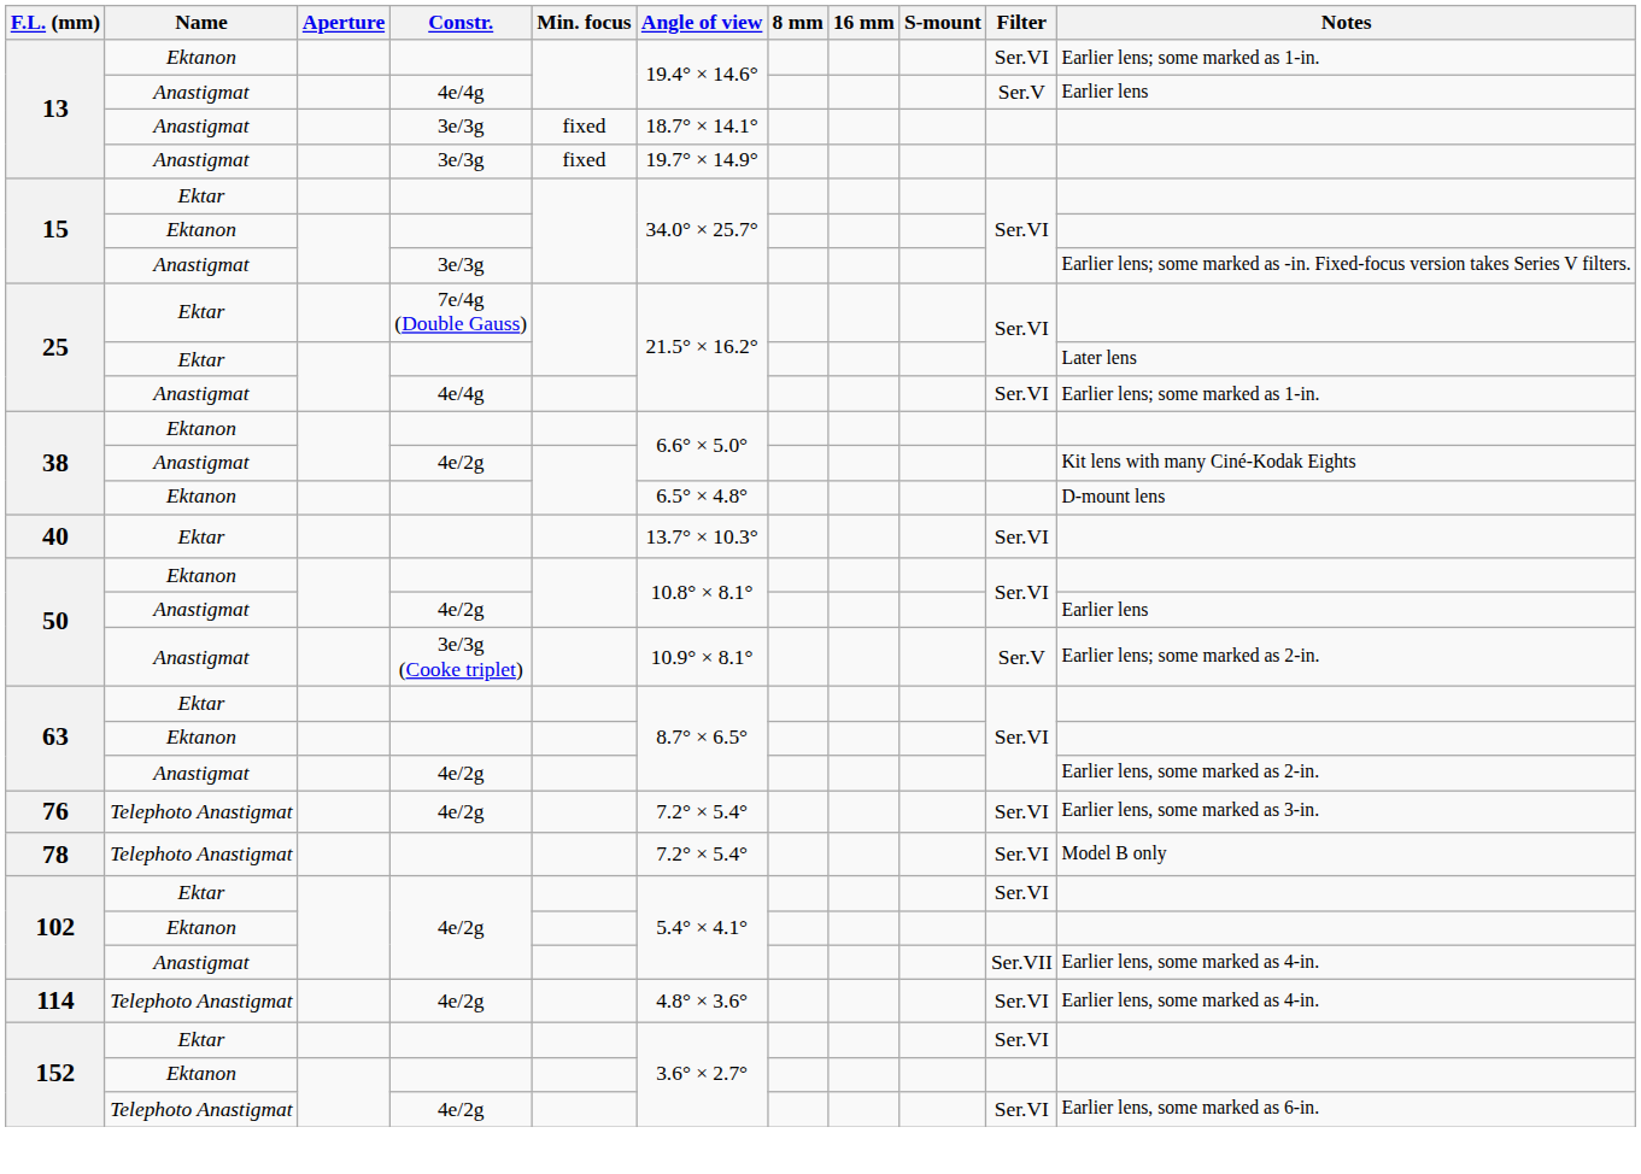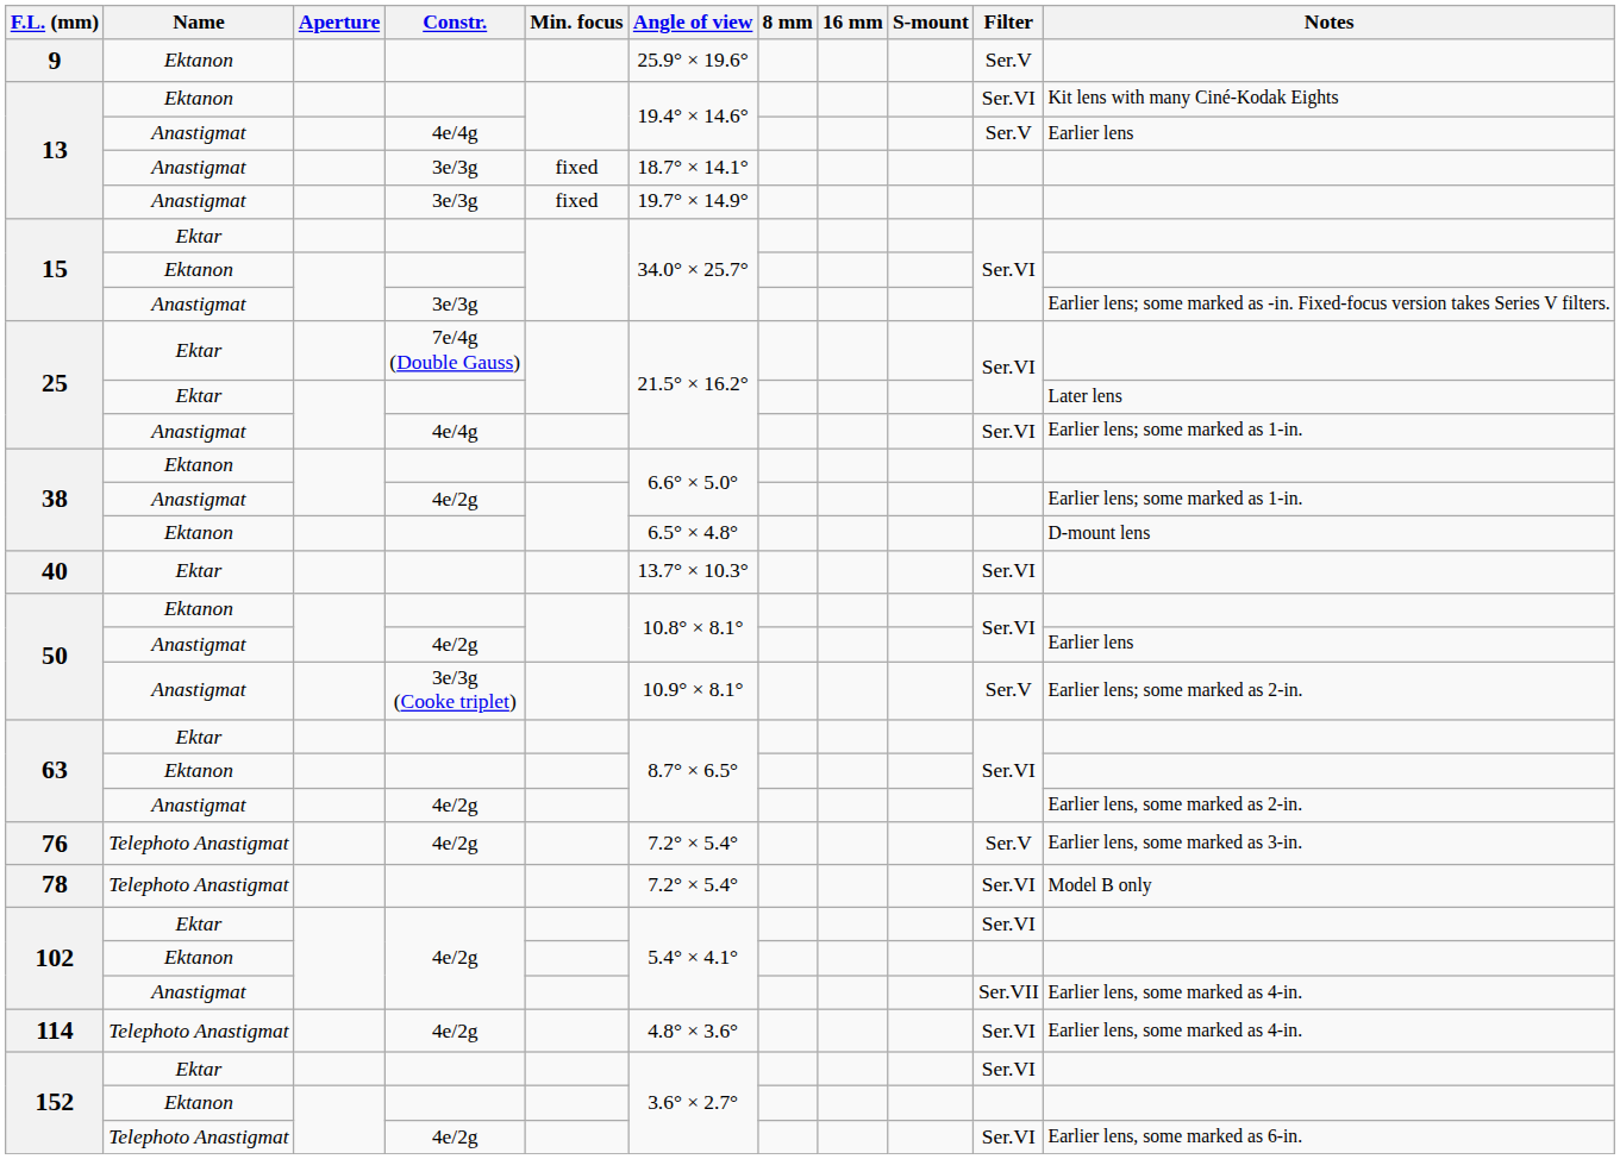+ row: 9 | Ektanon | 25.9° × 19.6° | Ser.V
13 / Ektanon | Notes: Earlier lens; some marked as 1-in. -> Kit lens with many Ciné-Kodak Eights
38 / Anastigmat | Notes: Kit lens with many Ciné-Kodak Eights -> Earlier lens; some marked as 1-in.
76 | Filter: Ser.VI -> Ser.V
